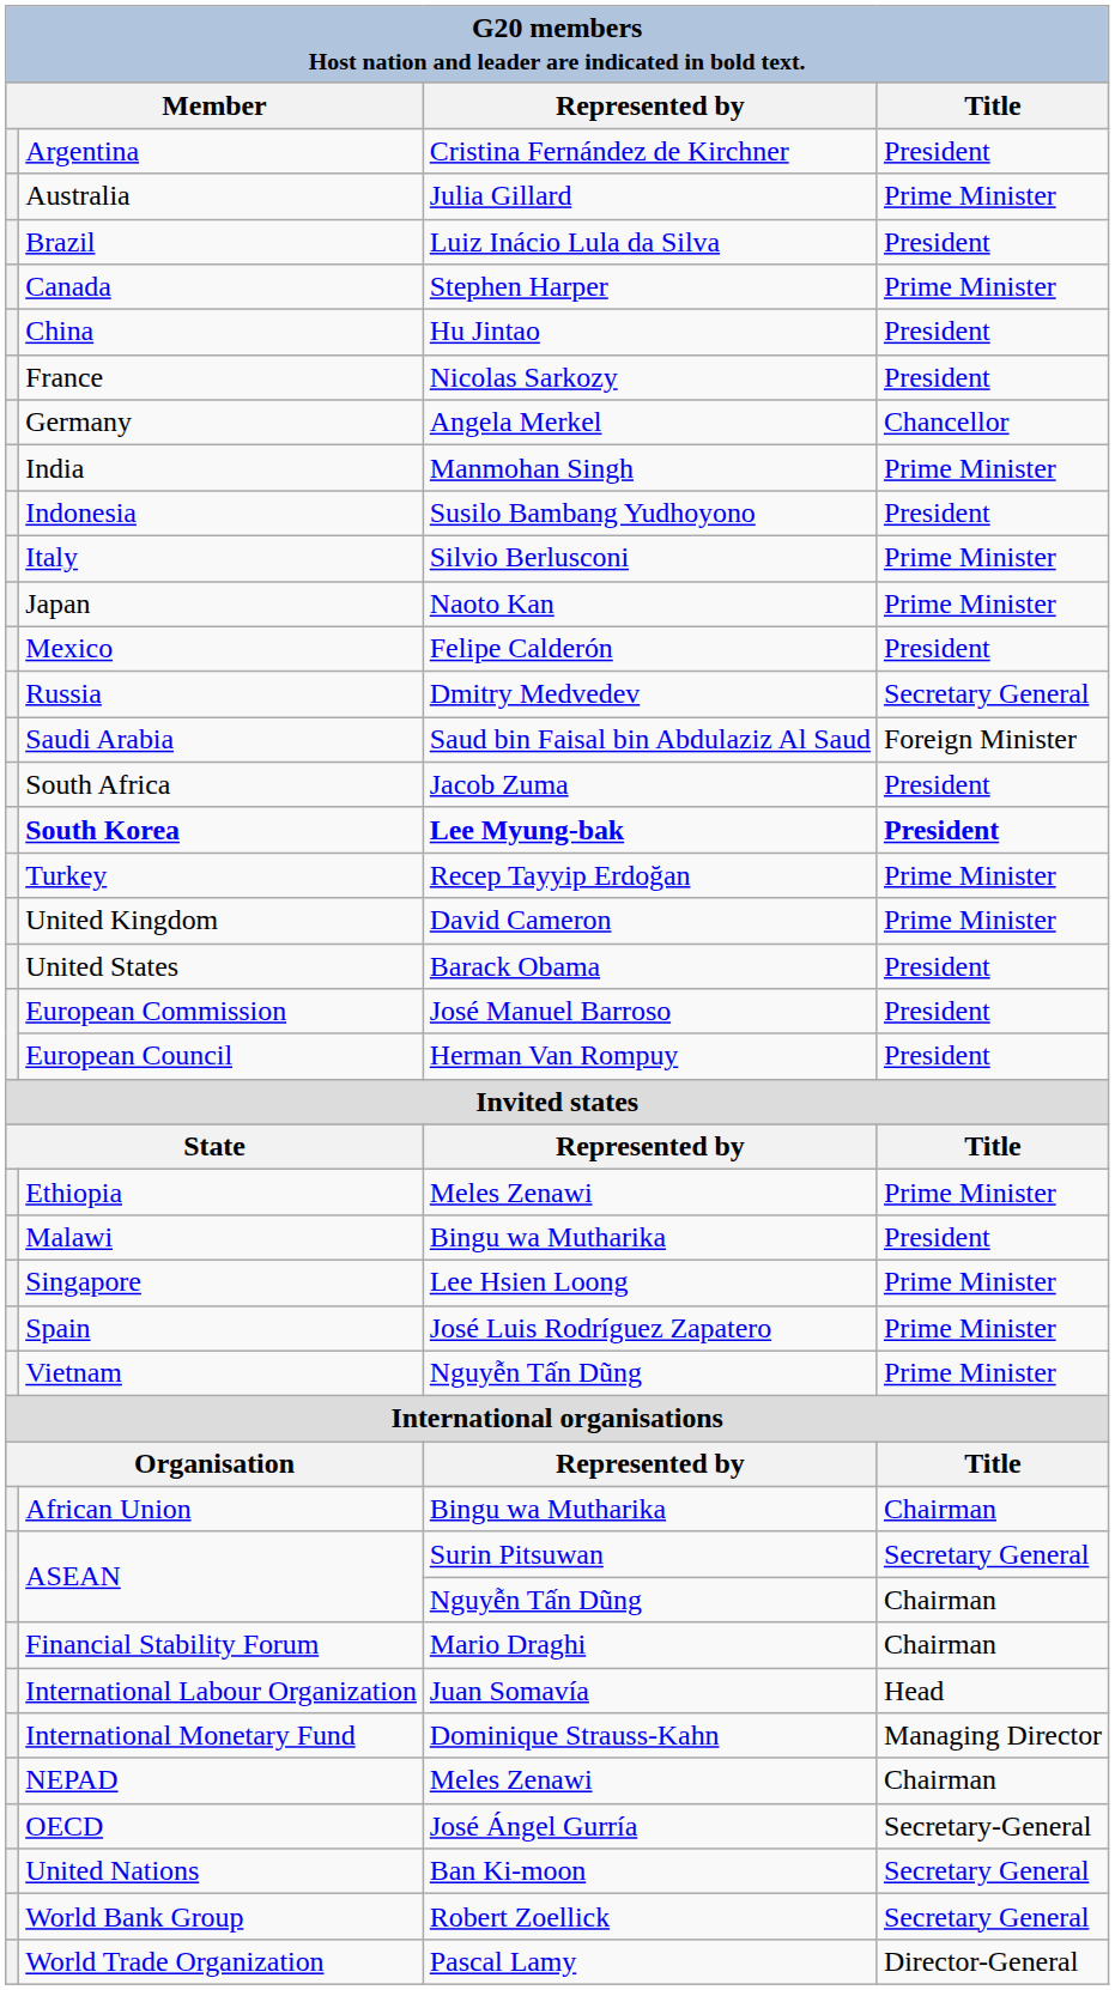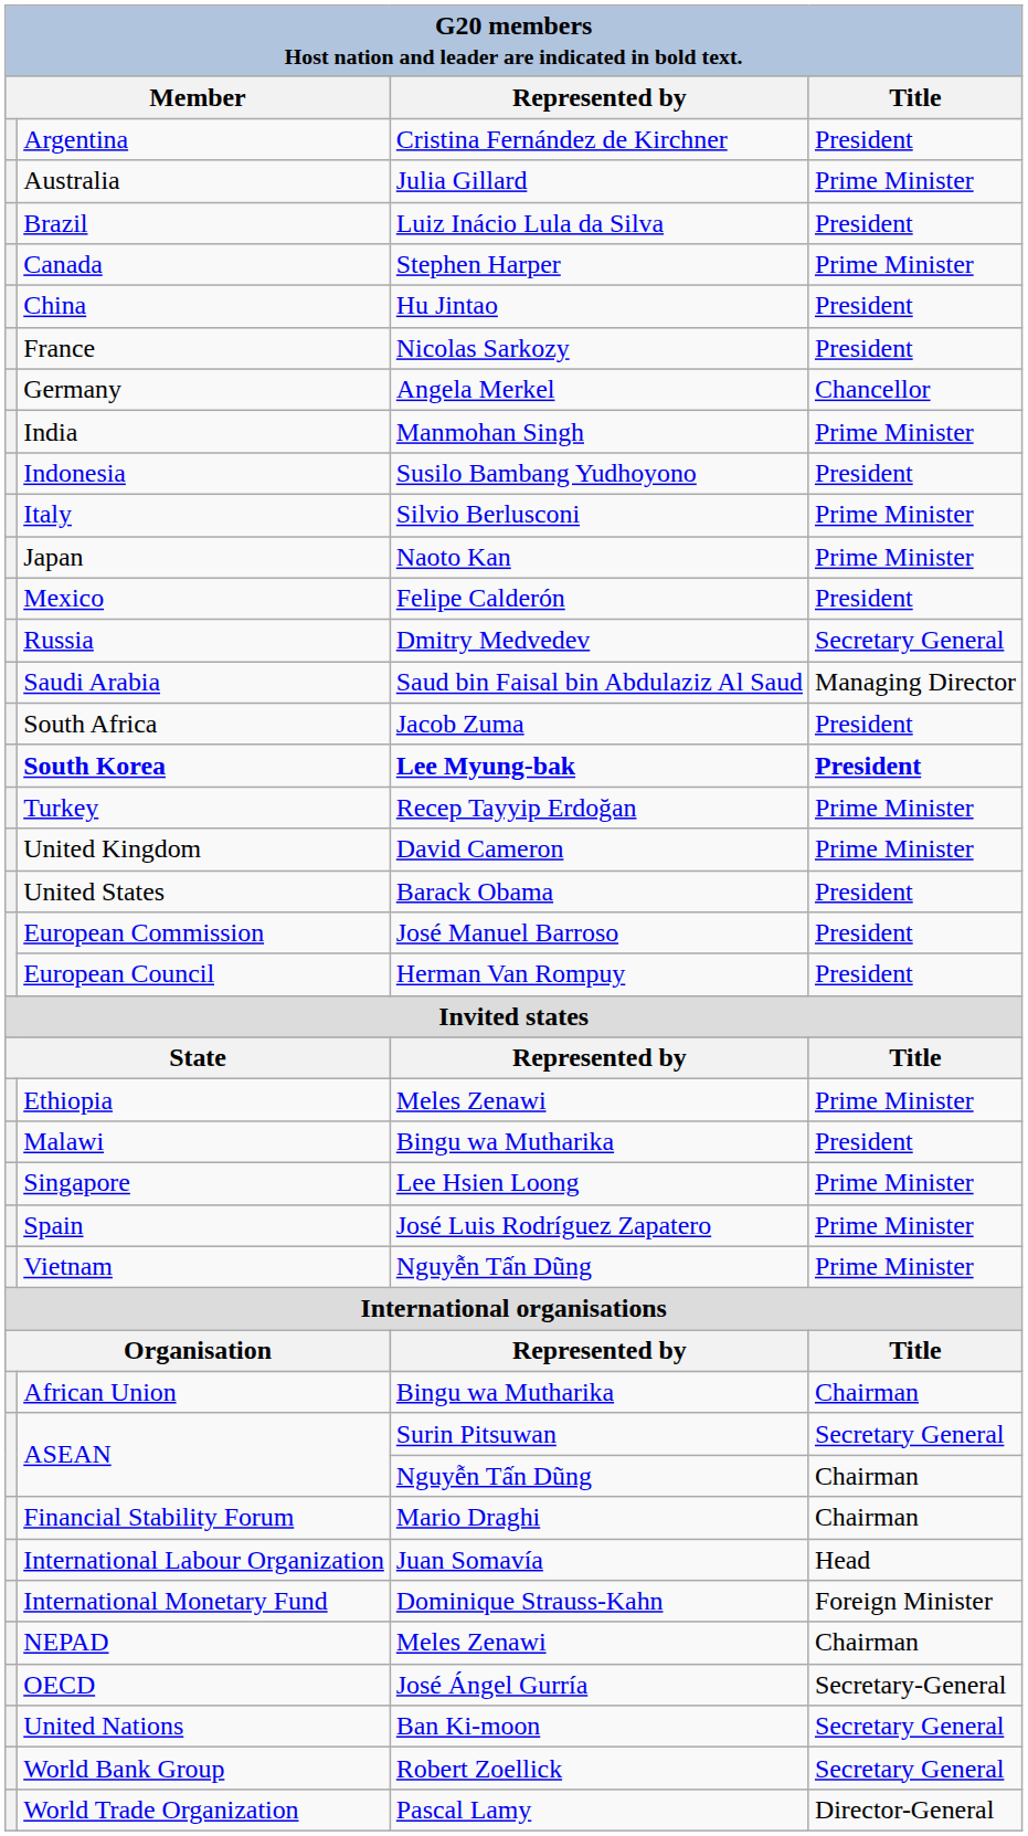Saudi Arabia | Title: Foreign Minister -> Managing Director
International Monetary Fund | Title: Managing Director -> Foreign Minister
